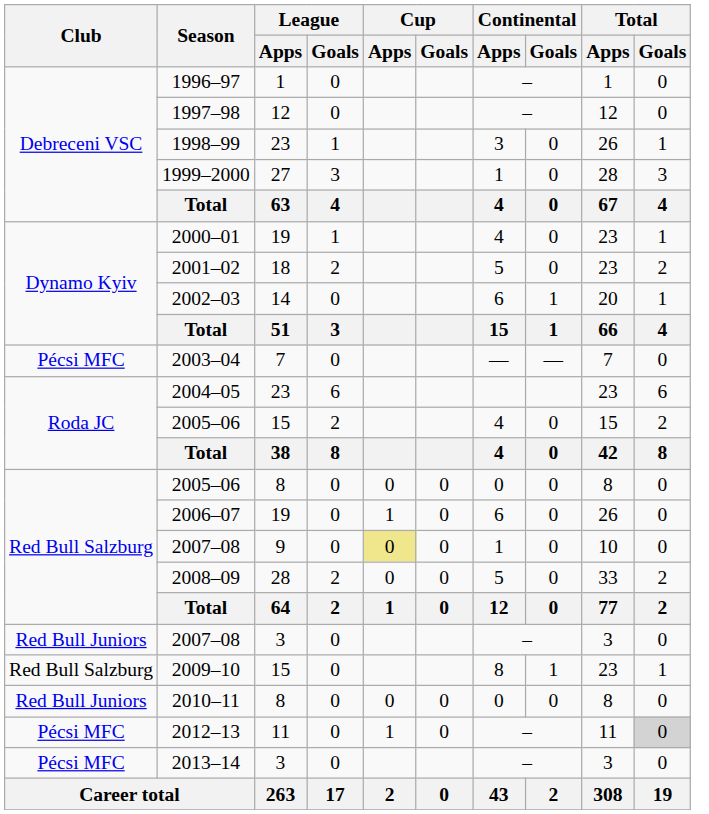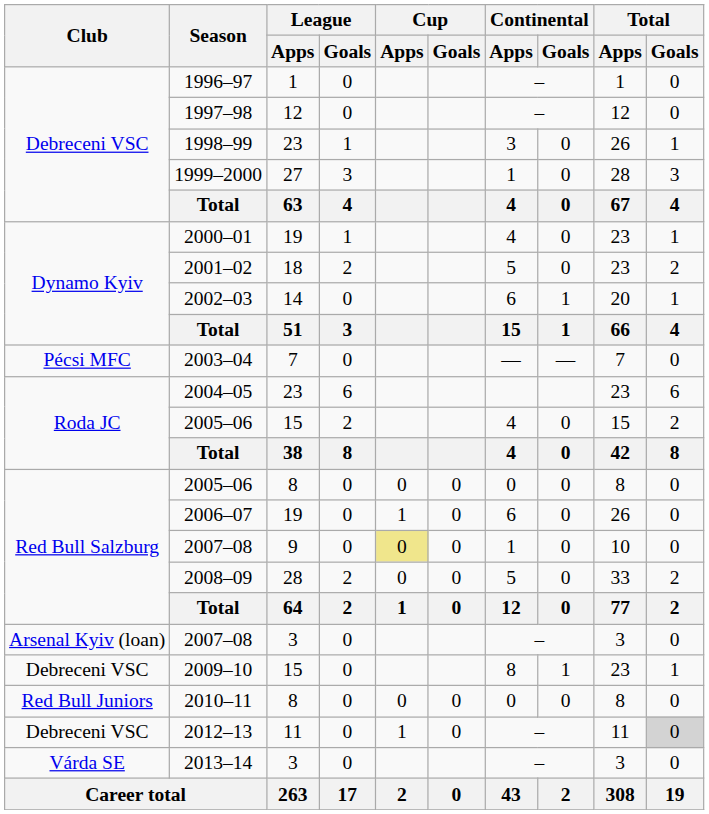2007–08 / 3 | Club: Red Bull Juniors -> Arsenal Kyiv (loan)
2009–10 | Club: Red Bull Salzburg -> Debreceni VSC
2012–13 | Club: Pécsi MFC -> Debreceni VSC
2013–14 | Club: Pécsi MFC -> Várda SE
